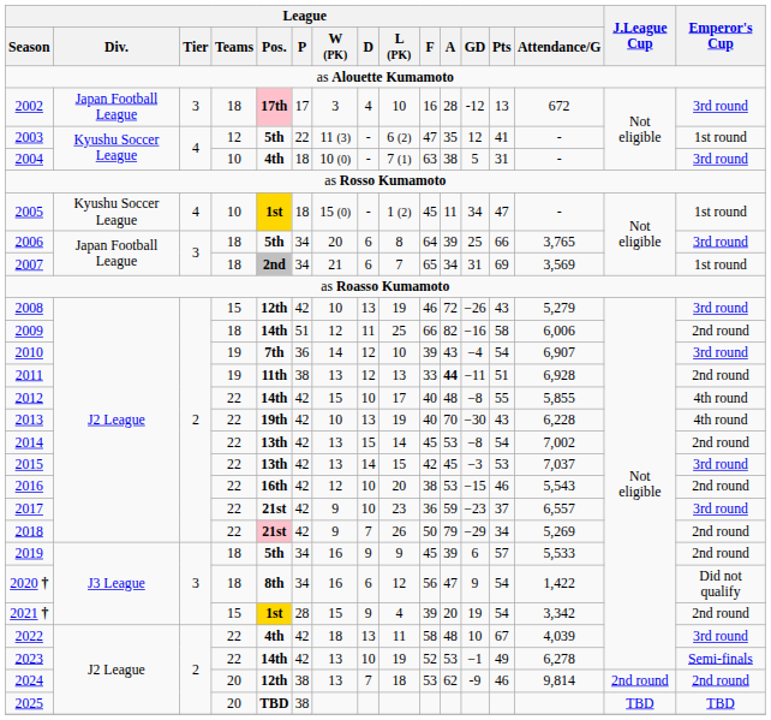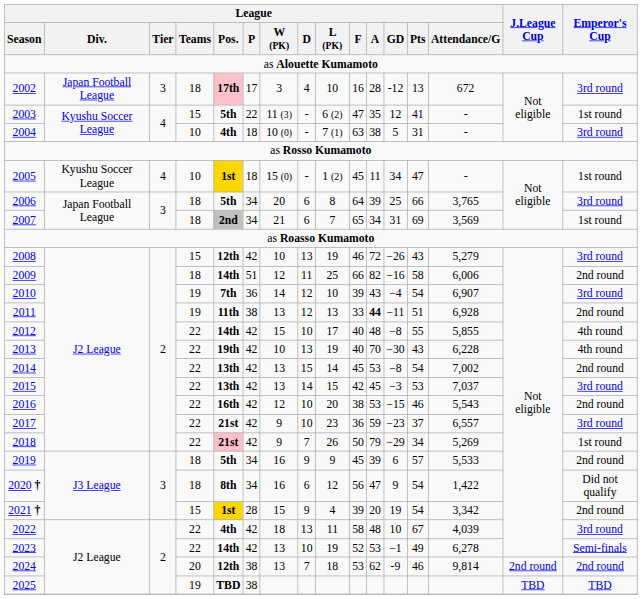2003 | League / Teams: 12 -> 15
2018 | Emperor's Cup: 2nd round -> 1st round
2025 | League / Teams: 20 -> 19
